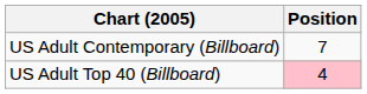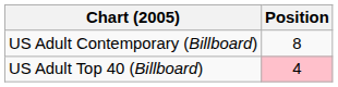US Adult Contemporary (Billboard) | Position: 7 -> 8
